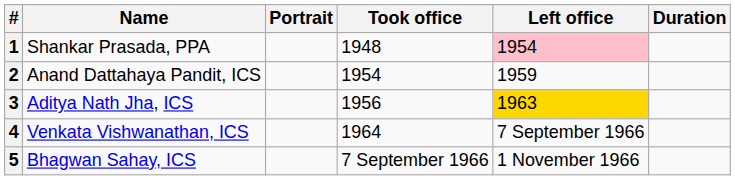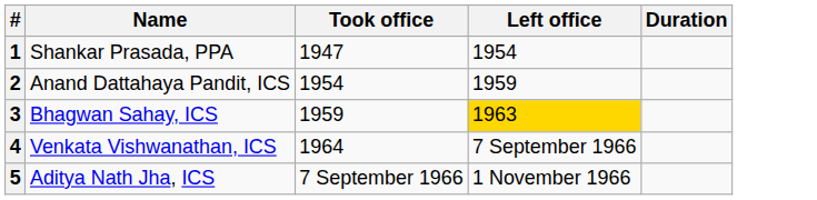- column: Portrait
1 | Took office: 1948 -> 1947
1 | Left office: pink background -> no background
3 | Name: Aditya Nath Jha, ICS -> Bhagwan Sahay, ICS
3 | Took office: 1956 -> 1959
5 | Name: Bhagwan Sahay, ICS -> Aditya Nath Jha, ICS
